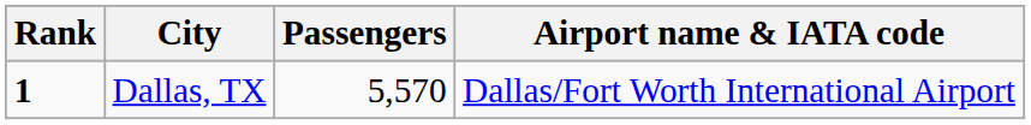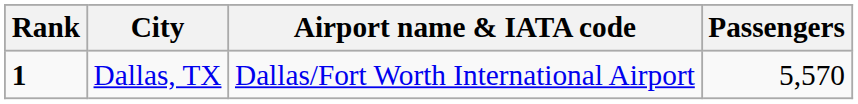columns swapped: Airport name & IATA code <-> Passengers
